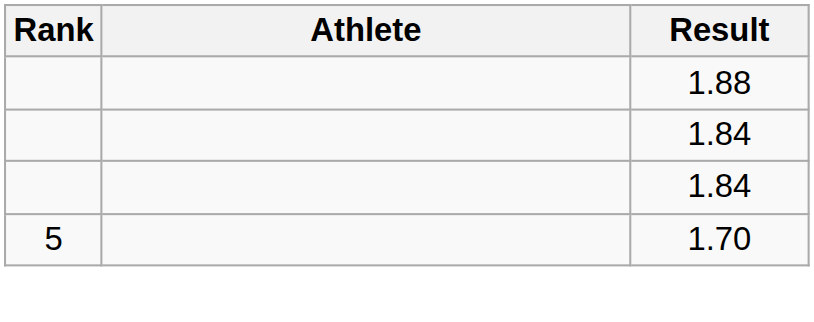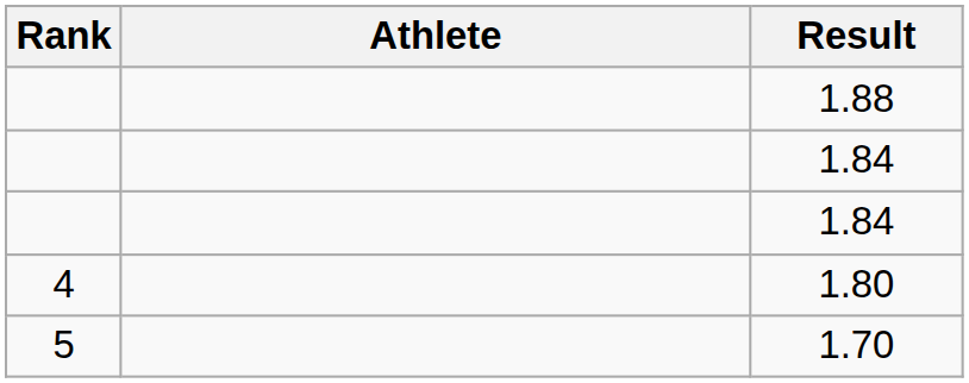+ row: 4 | 1.80
